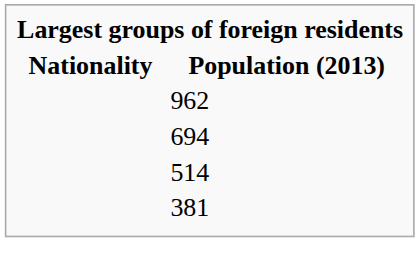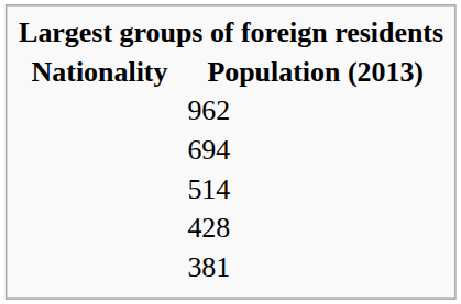+ row: 428
